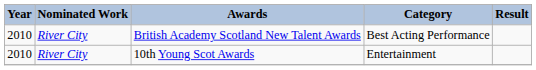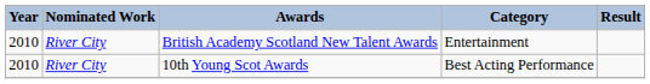British Academy Scotland New Talent Awards | Category: Best Acting Performance -> Entertainment
10th Young Scot Awards | Category: Entertainment -> Best Acting Performance
